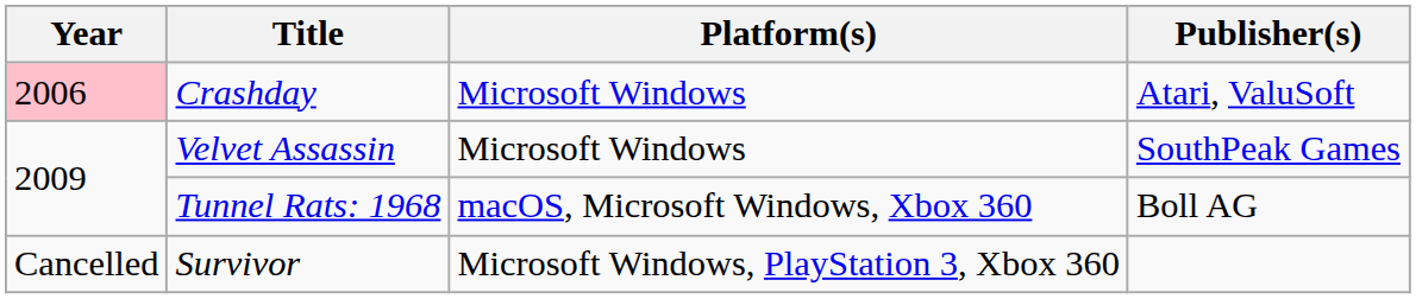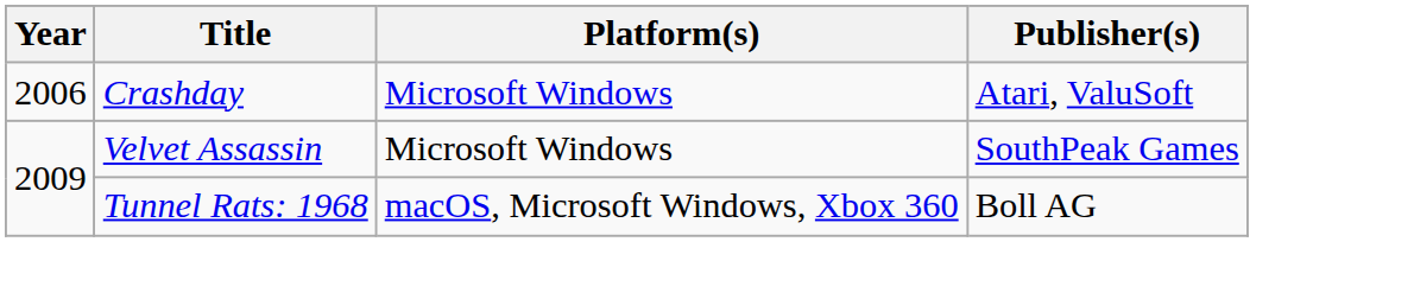Crashday | Year: pink background -> no background
- row: Cancelled | Survivor | Microsoft Windows, PlayStation 3, Xbox 360
